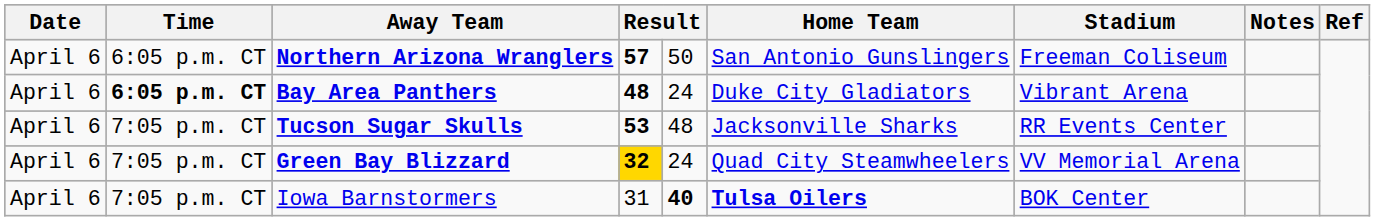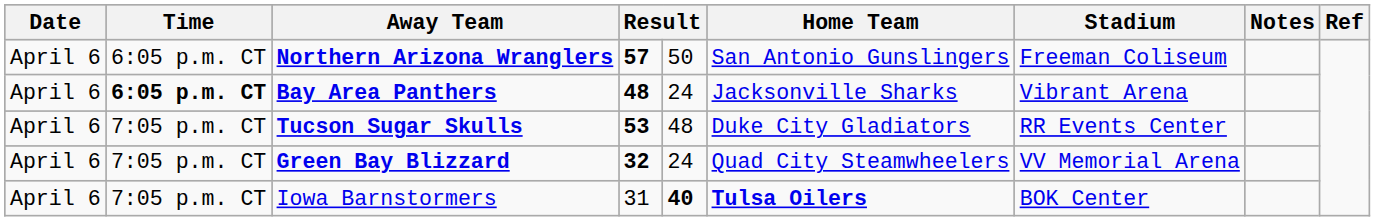Bay Area Panthers | Home Team: Duke City Gladiators -> Jacksonville Sharks
Tucson Sugar Skulls | Home Team: Jacksonville Sharks -> Duke City Gladiators
Green Bay Blizzard | column 4: gold background -> no background
